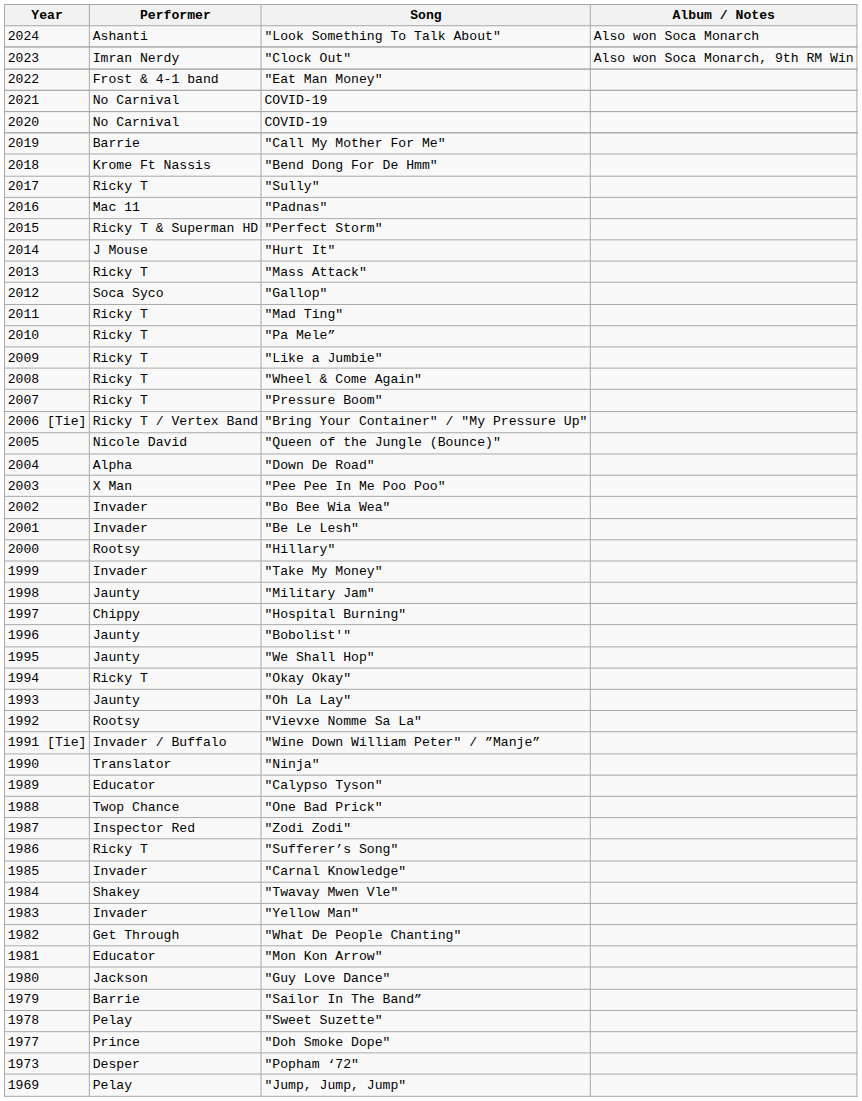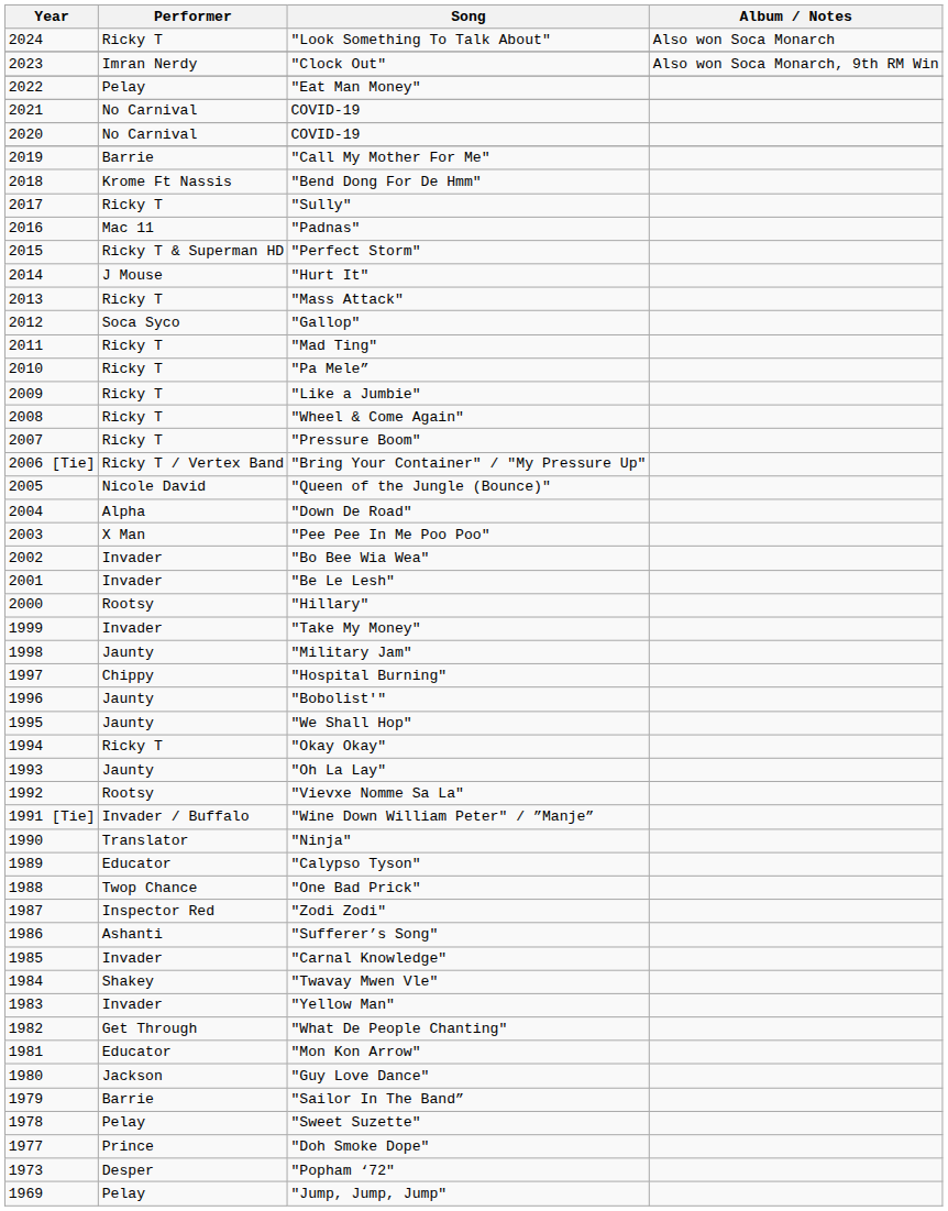"Look Something To Talk About" | Performer: Ashanti -> Ricky T
"Eat Man Money" | Performer: Frost & 4-1 band -> Pelay
"Sufferer’s Song" | Performer: Ricky T -> Ashanti
